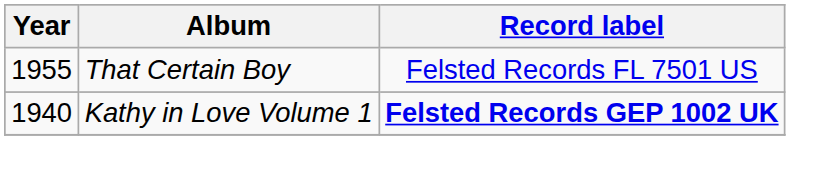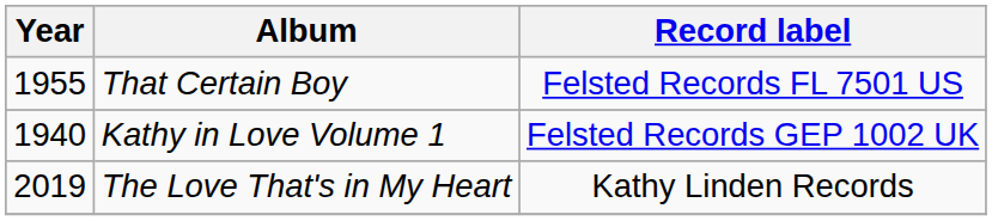Kathy in Love Volume 1 | Record label: bold -> normal
+ row: 2019 | The Love That's in My Heart | Kathy Linden Records
